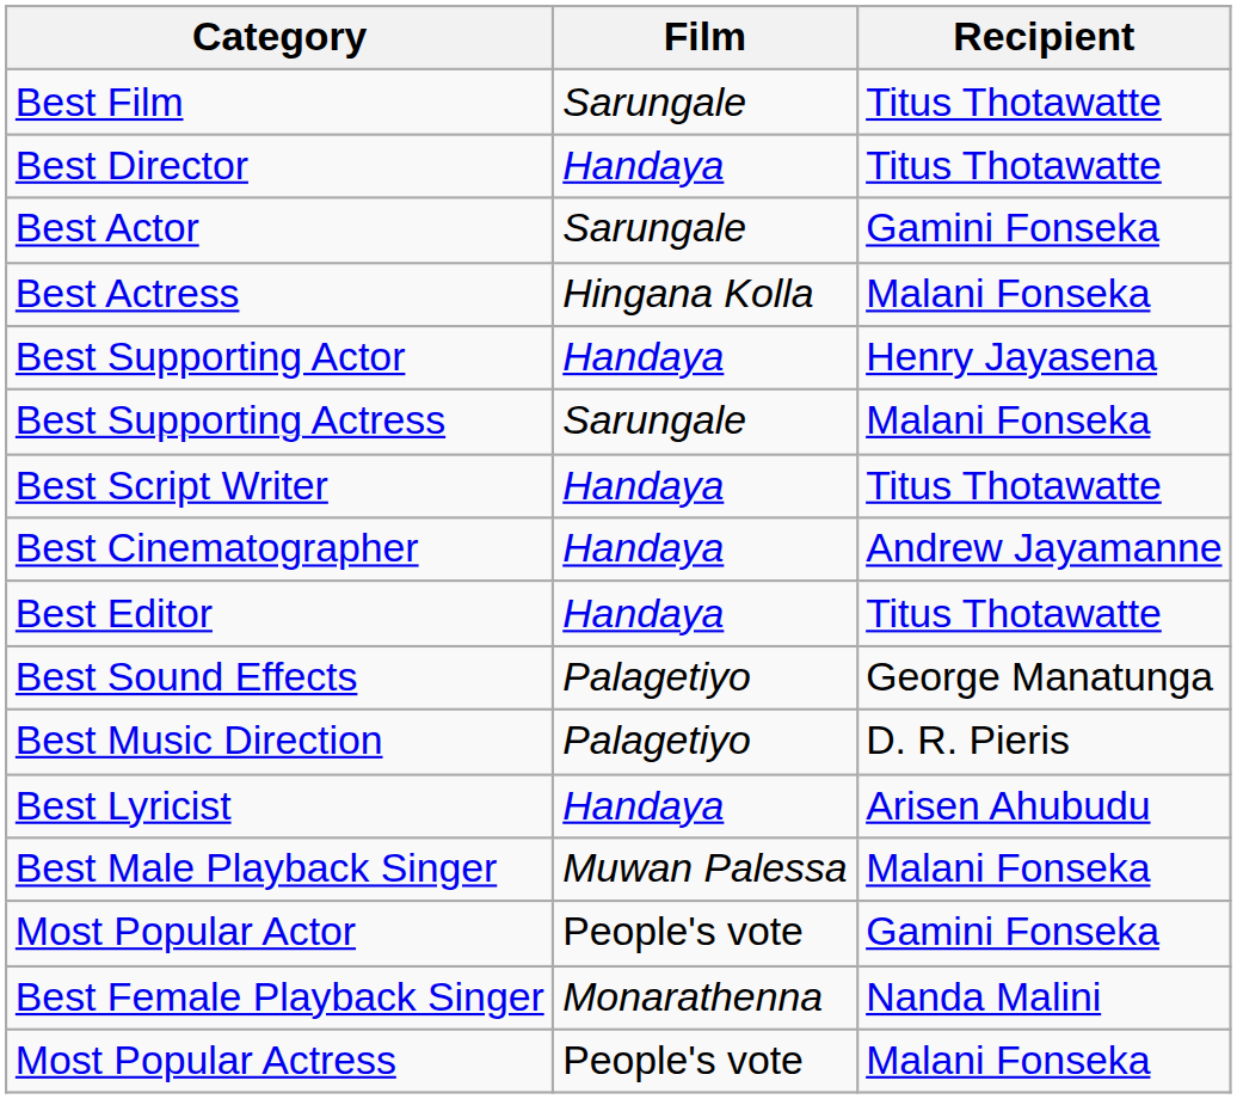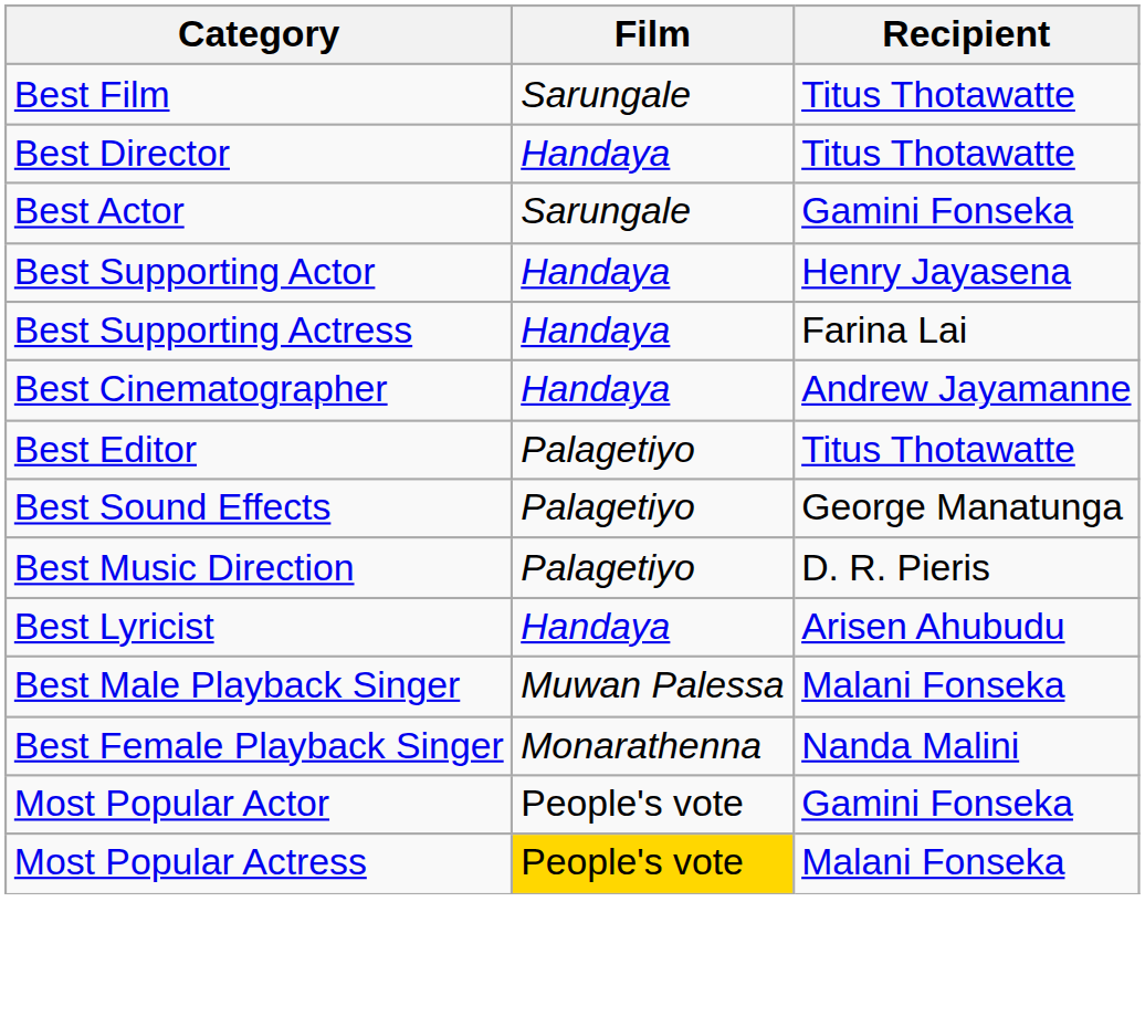- row: Best Actress | Hingana Kolla | Malani Fonseka
Best Supporting Actress | Film: Sarungale -> Handaya
Best Supporting Actress | Recipient: Malani Fonseka -> Farina Lai
- row: Best Script Writer | Handaya | Titus Thotawatte
Best Editor | Film: Handaya -> Palagetiyo
rows swapped: Best Female Playback Singer <-> Most Popular Actor
Most Popular Actress | Film: no background -> gold background
